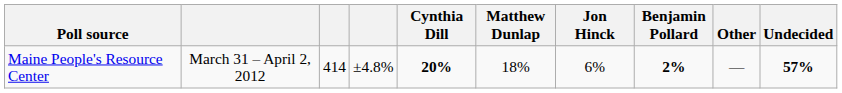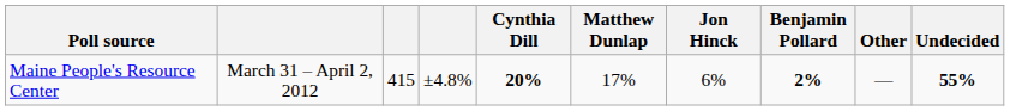Maine People's Resource Center | column 3: 414 -> 415
Maine People's Resource Center | Matthew Dunlap: 18% -> 17%
Maine People's Resource Center | Undecided: 57% -> 55%
